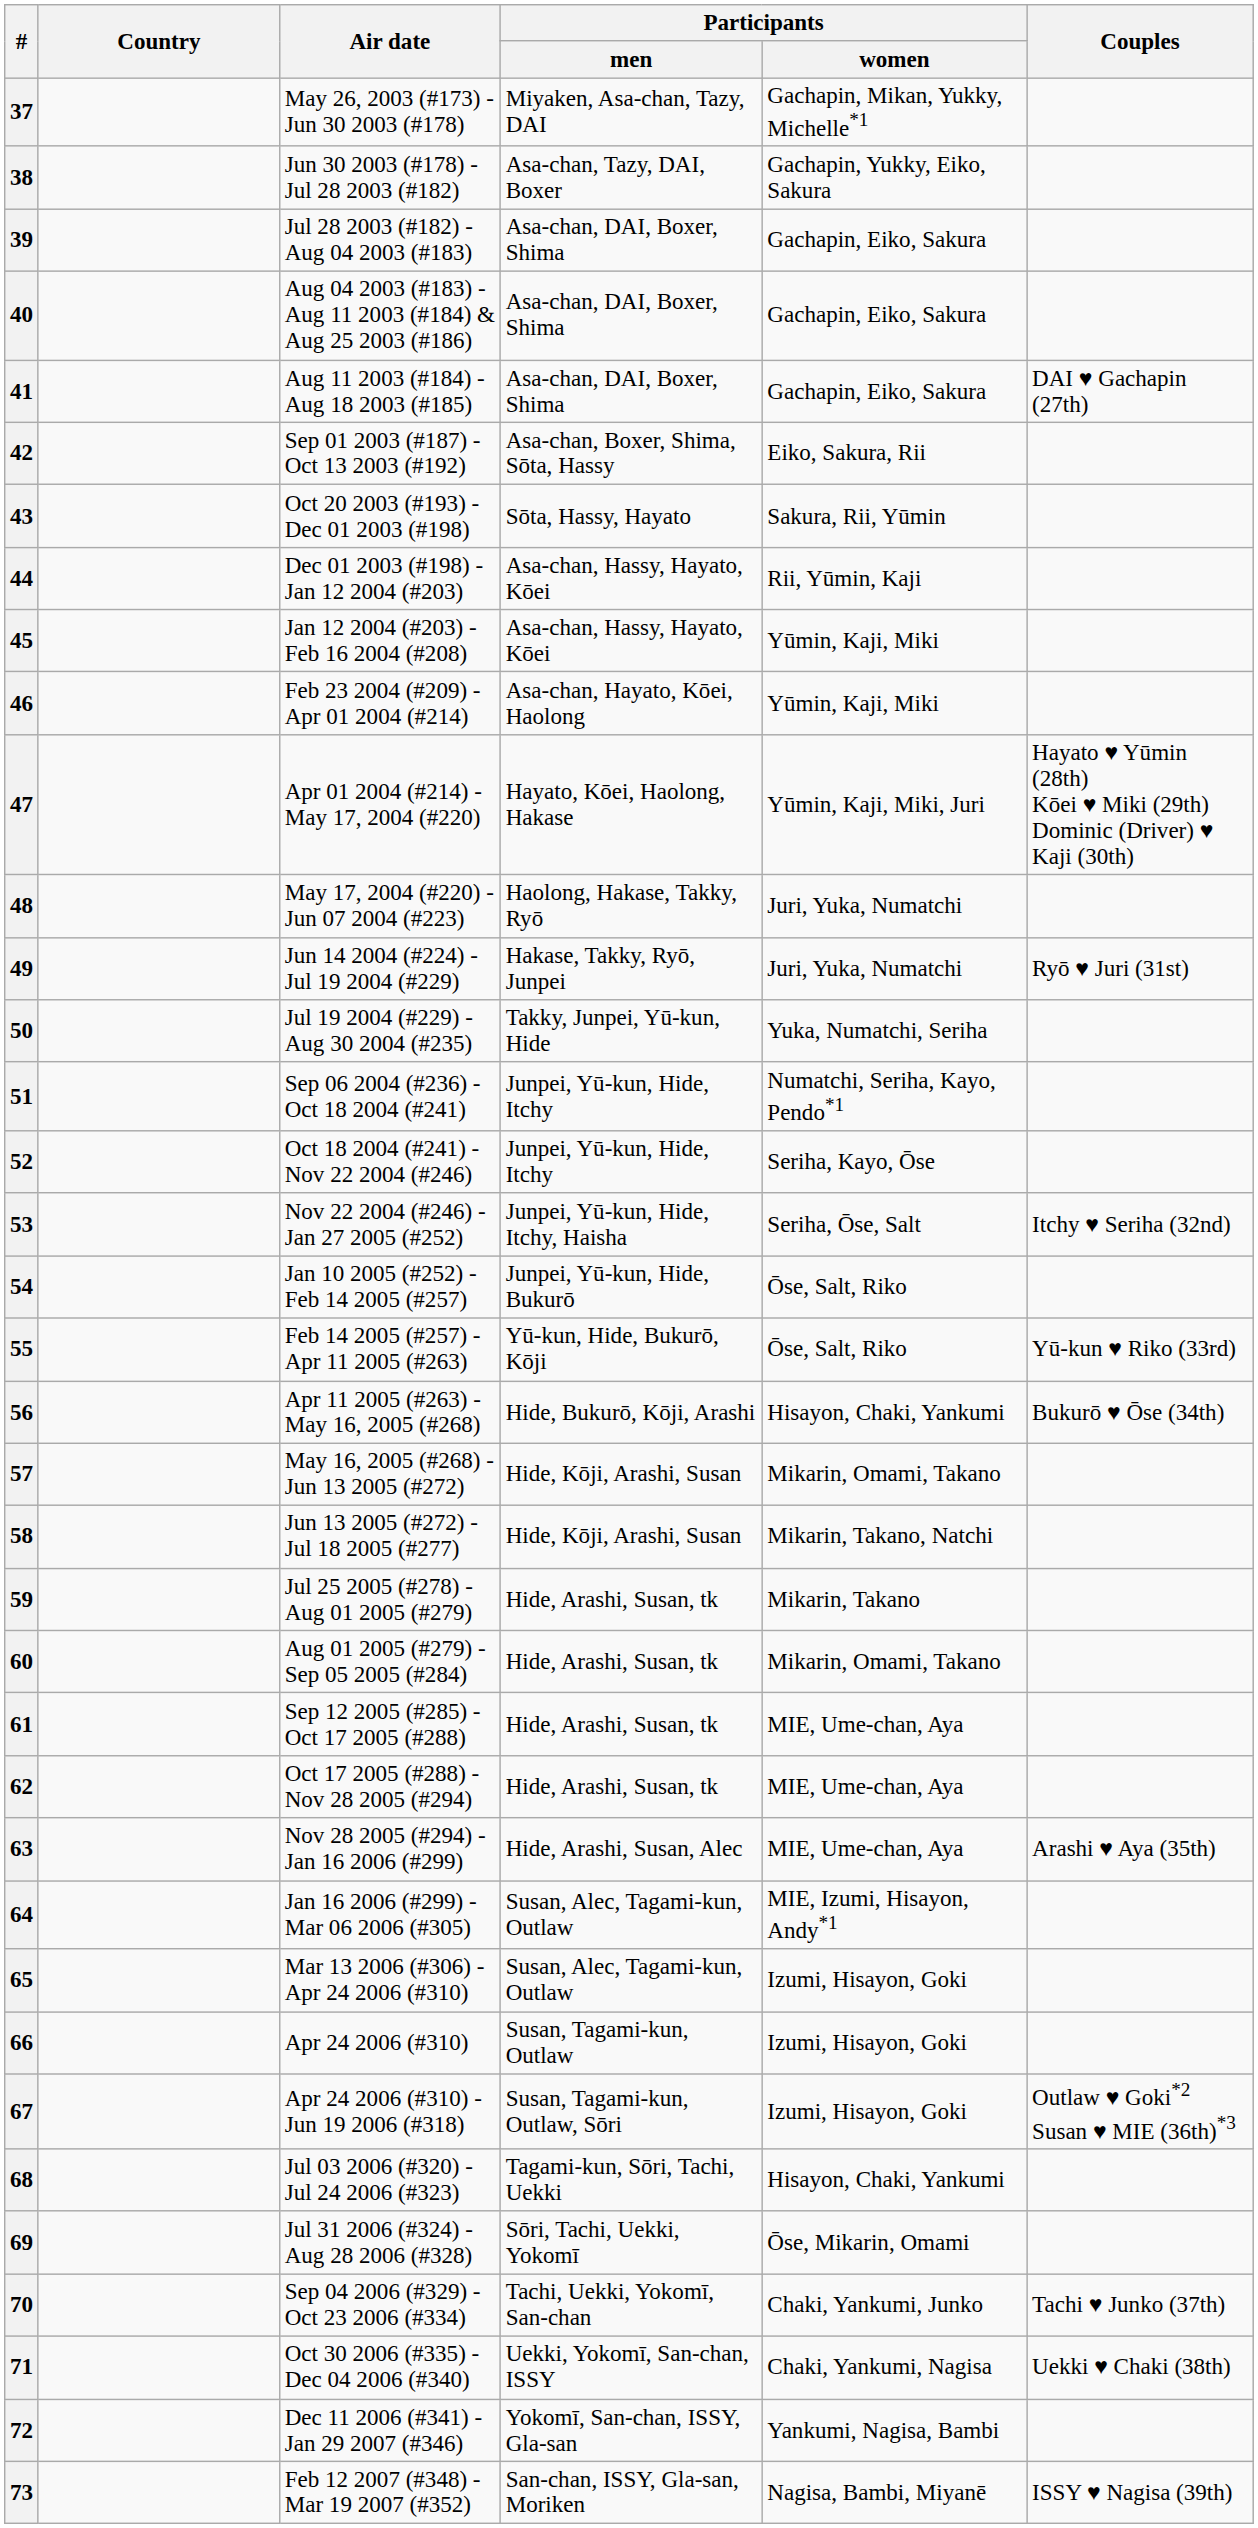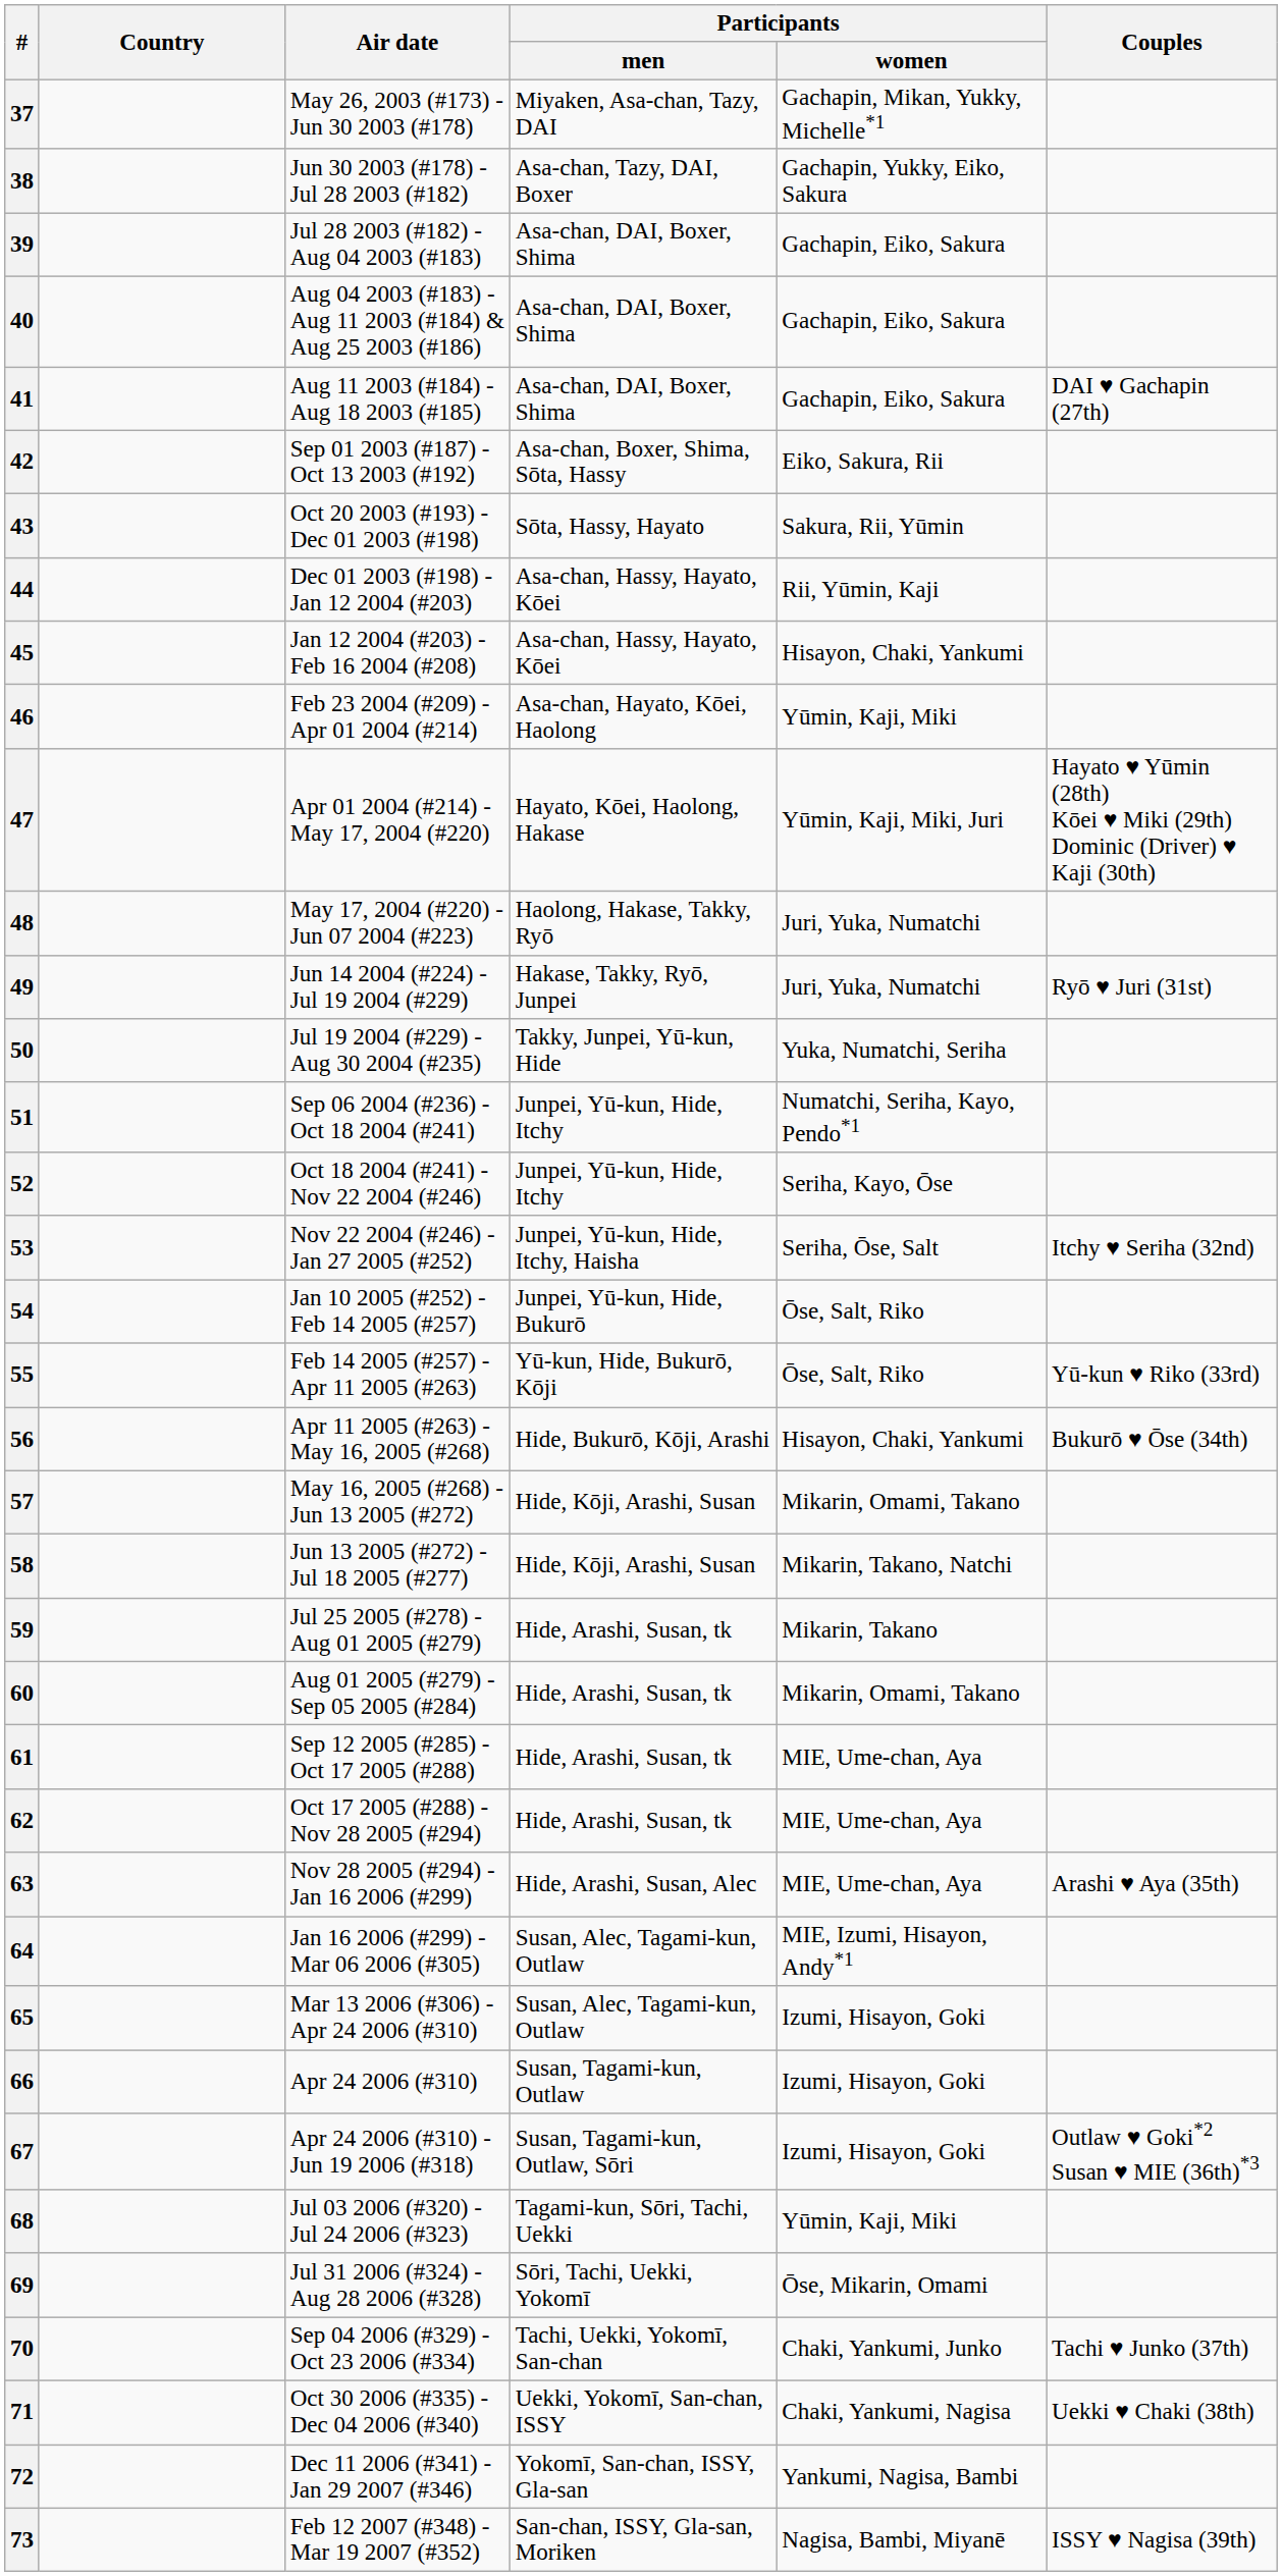45 | Participants / women: Yūmin, Kaji, Miki -> Hisayon, Chaki, Yankumi
68 | Participants / women: Hisayon, Chaki, Yankumi -> Yūmin, Kaji, Miki
